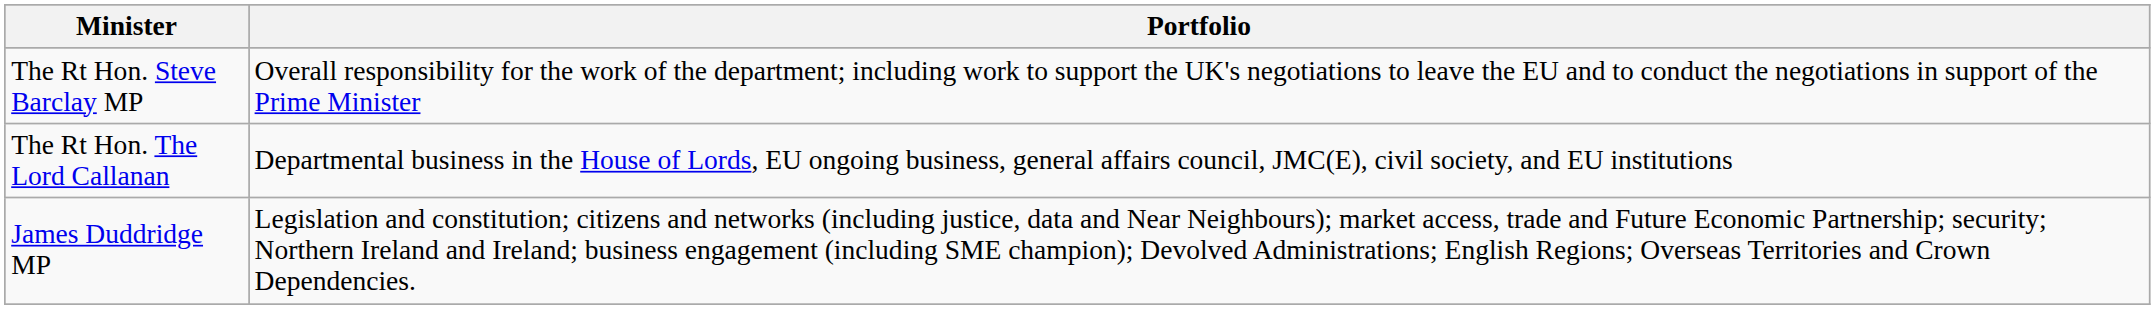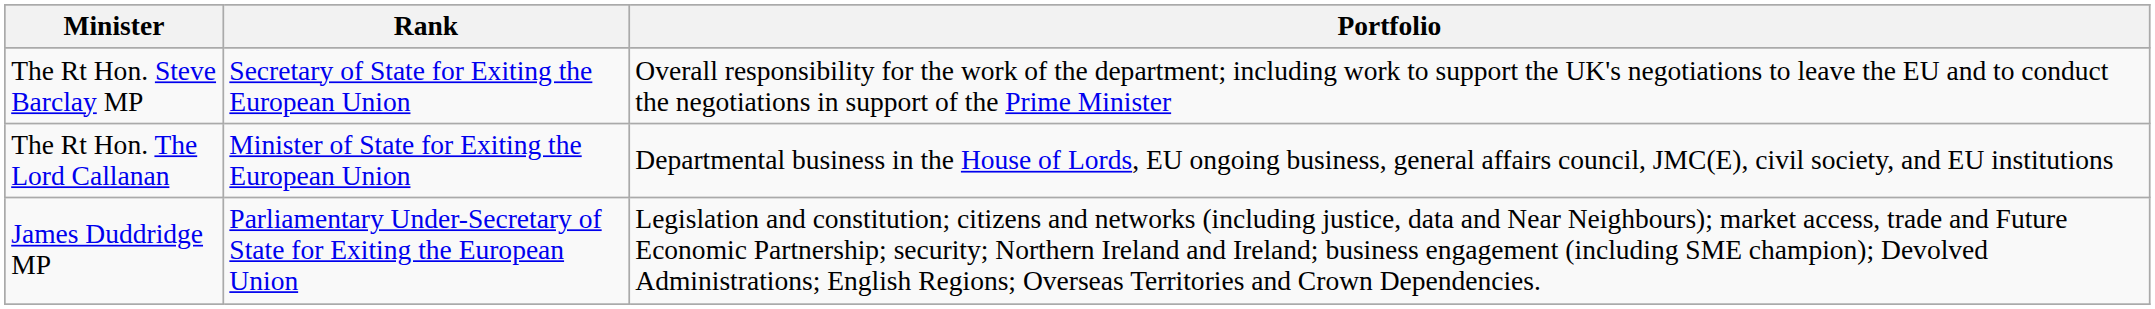+ column: Rank | Secretary of State for Exiting the European Union | Minister of State for Exiting the European Union | Parliamentary Under-Secretary of State for Exiting the European Union
